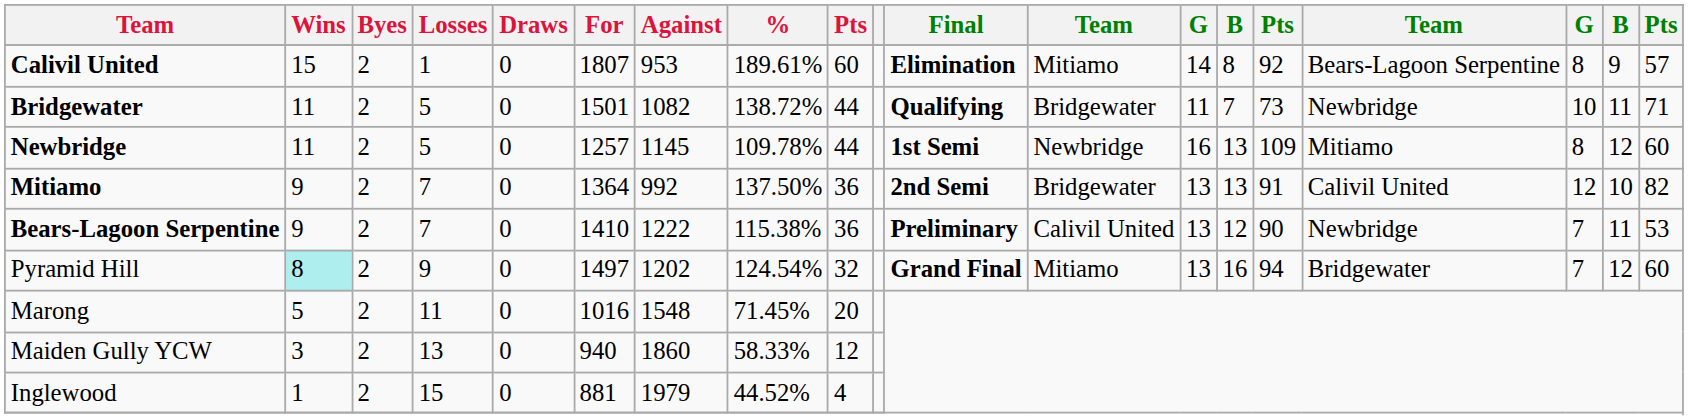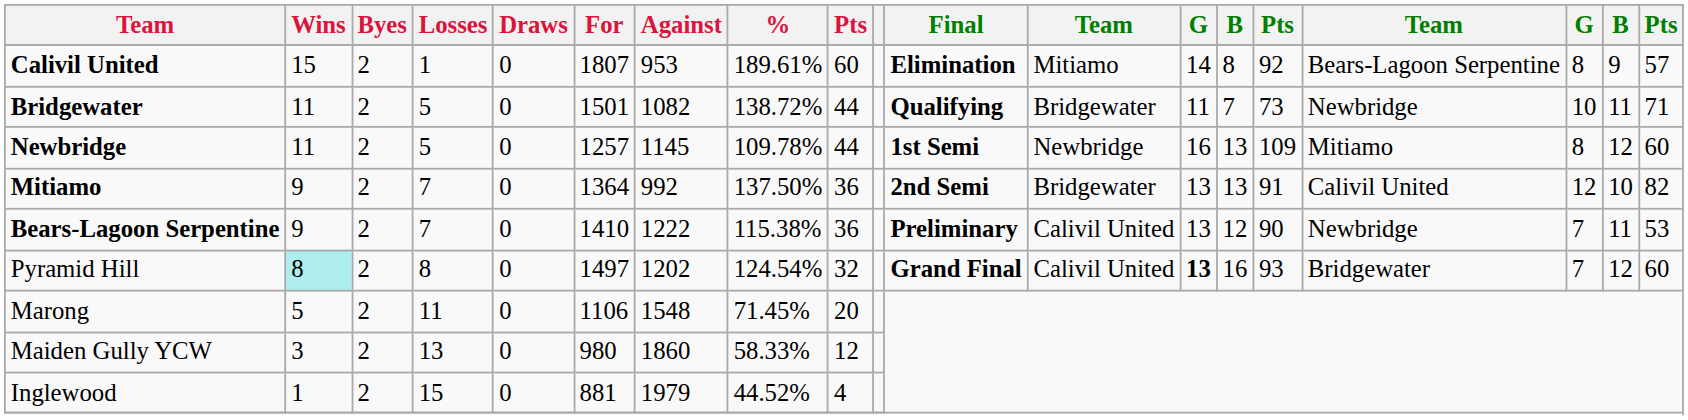Pyramid Hill | Losses: 9 -> 8
Pyramid Hill | column 12: Mitiamo -> Calivil United
Pyramid Hill | column 13: normal -> bold
Pyramid Hill | column 15: 94 -> 93
Marong | For: 1016 -> 1106
Maiden Gully YCW | For: 940 -> 980
